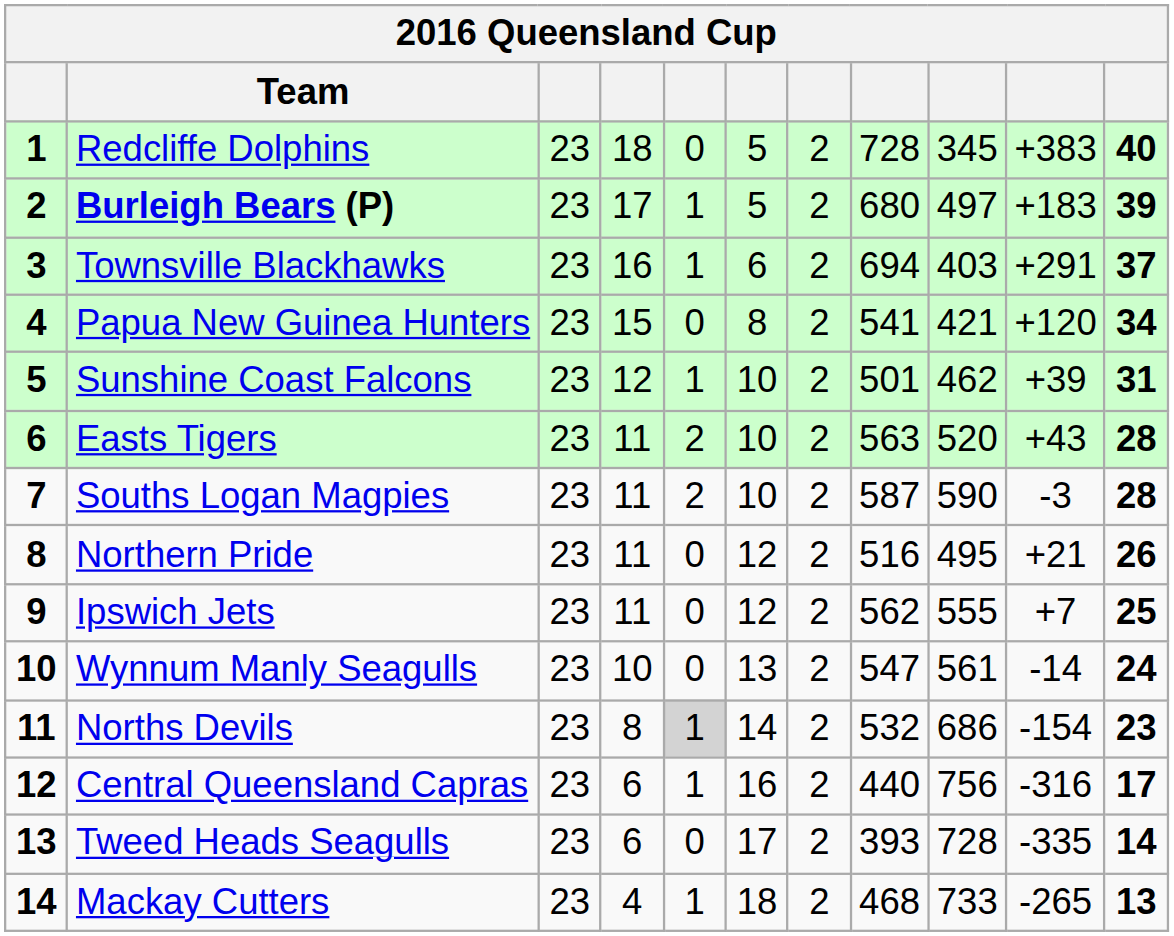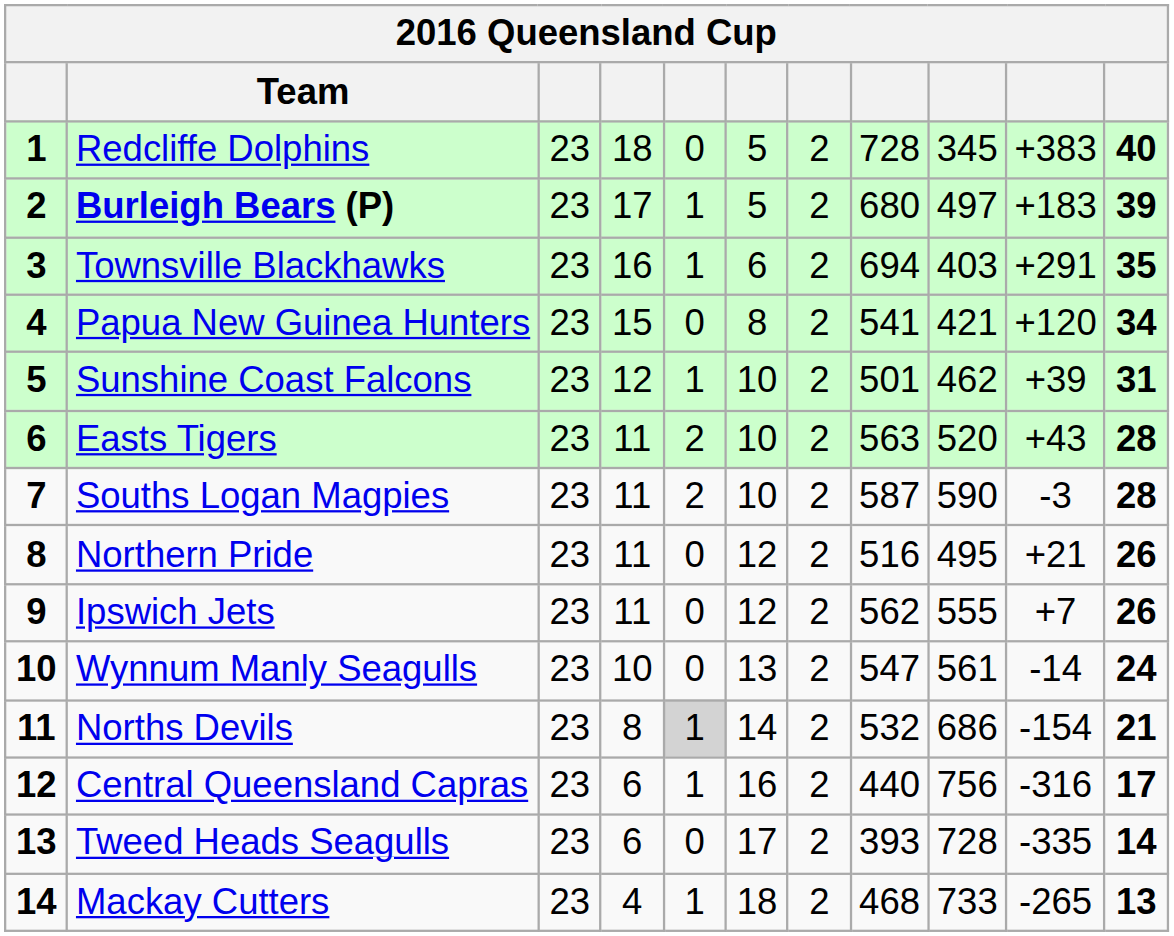Townsville Blackhawks | column 11: 37 -> 35
Ipswich Jets | column 11: 25 -> 26
Norths Devils | column 11: 23 -> 21
